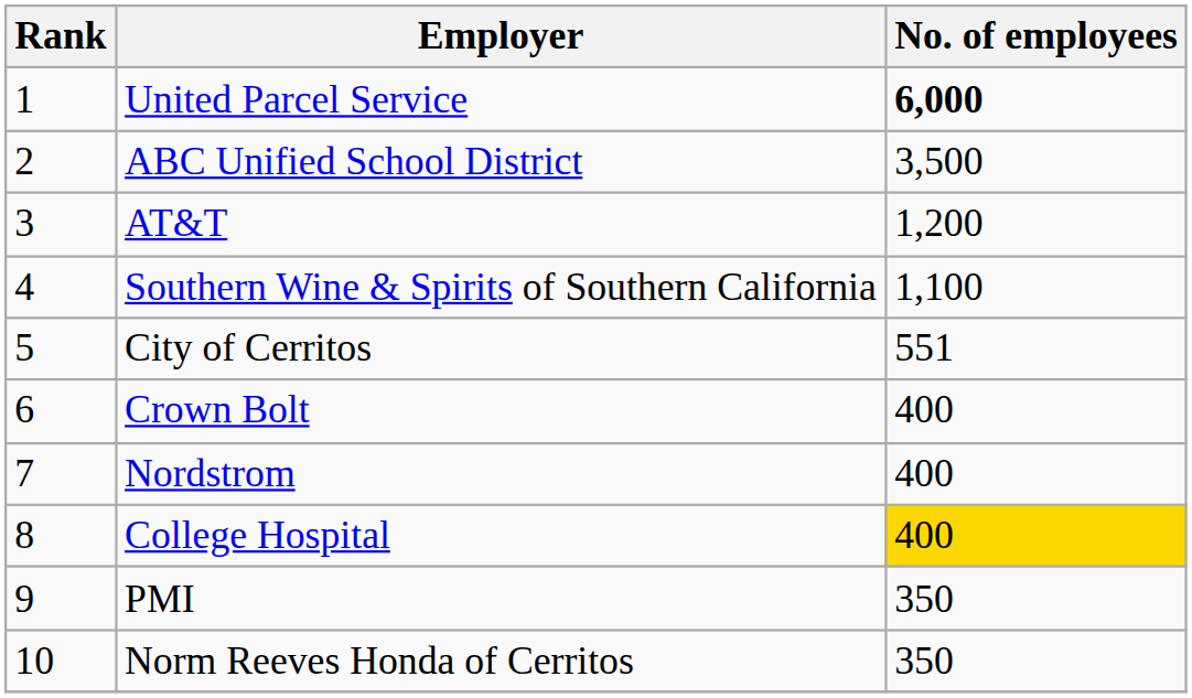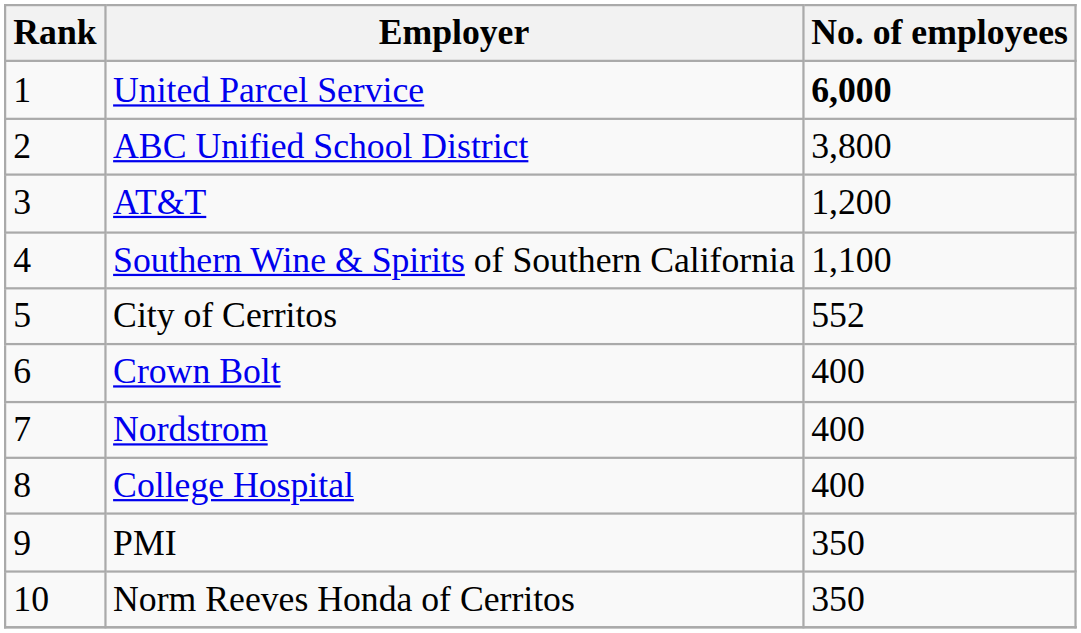ABC Unified School District | No. of employees: 3,500 -> 3,800
City of Cerritos | No. of employees: 551 -> 552
College Hospital | No. of employees: gold background -> no background
